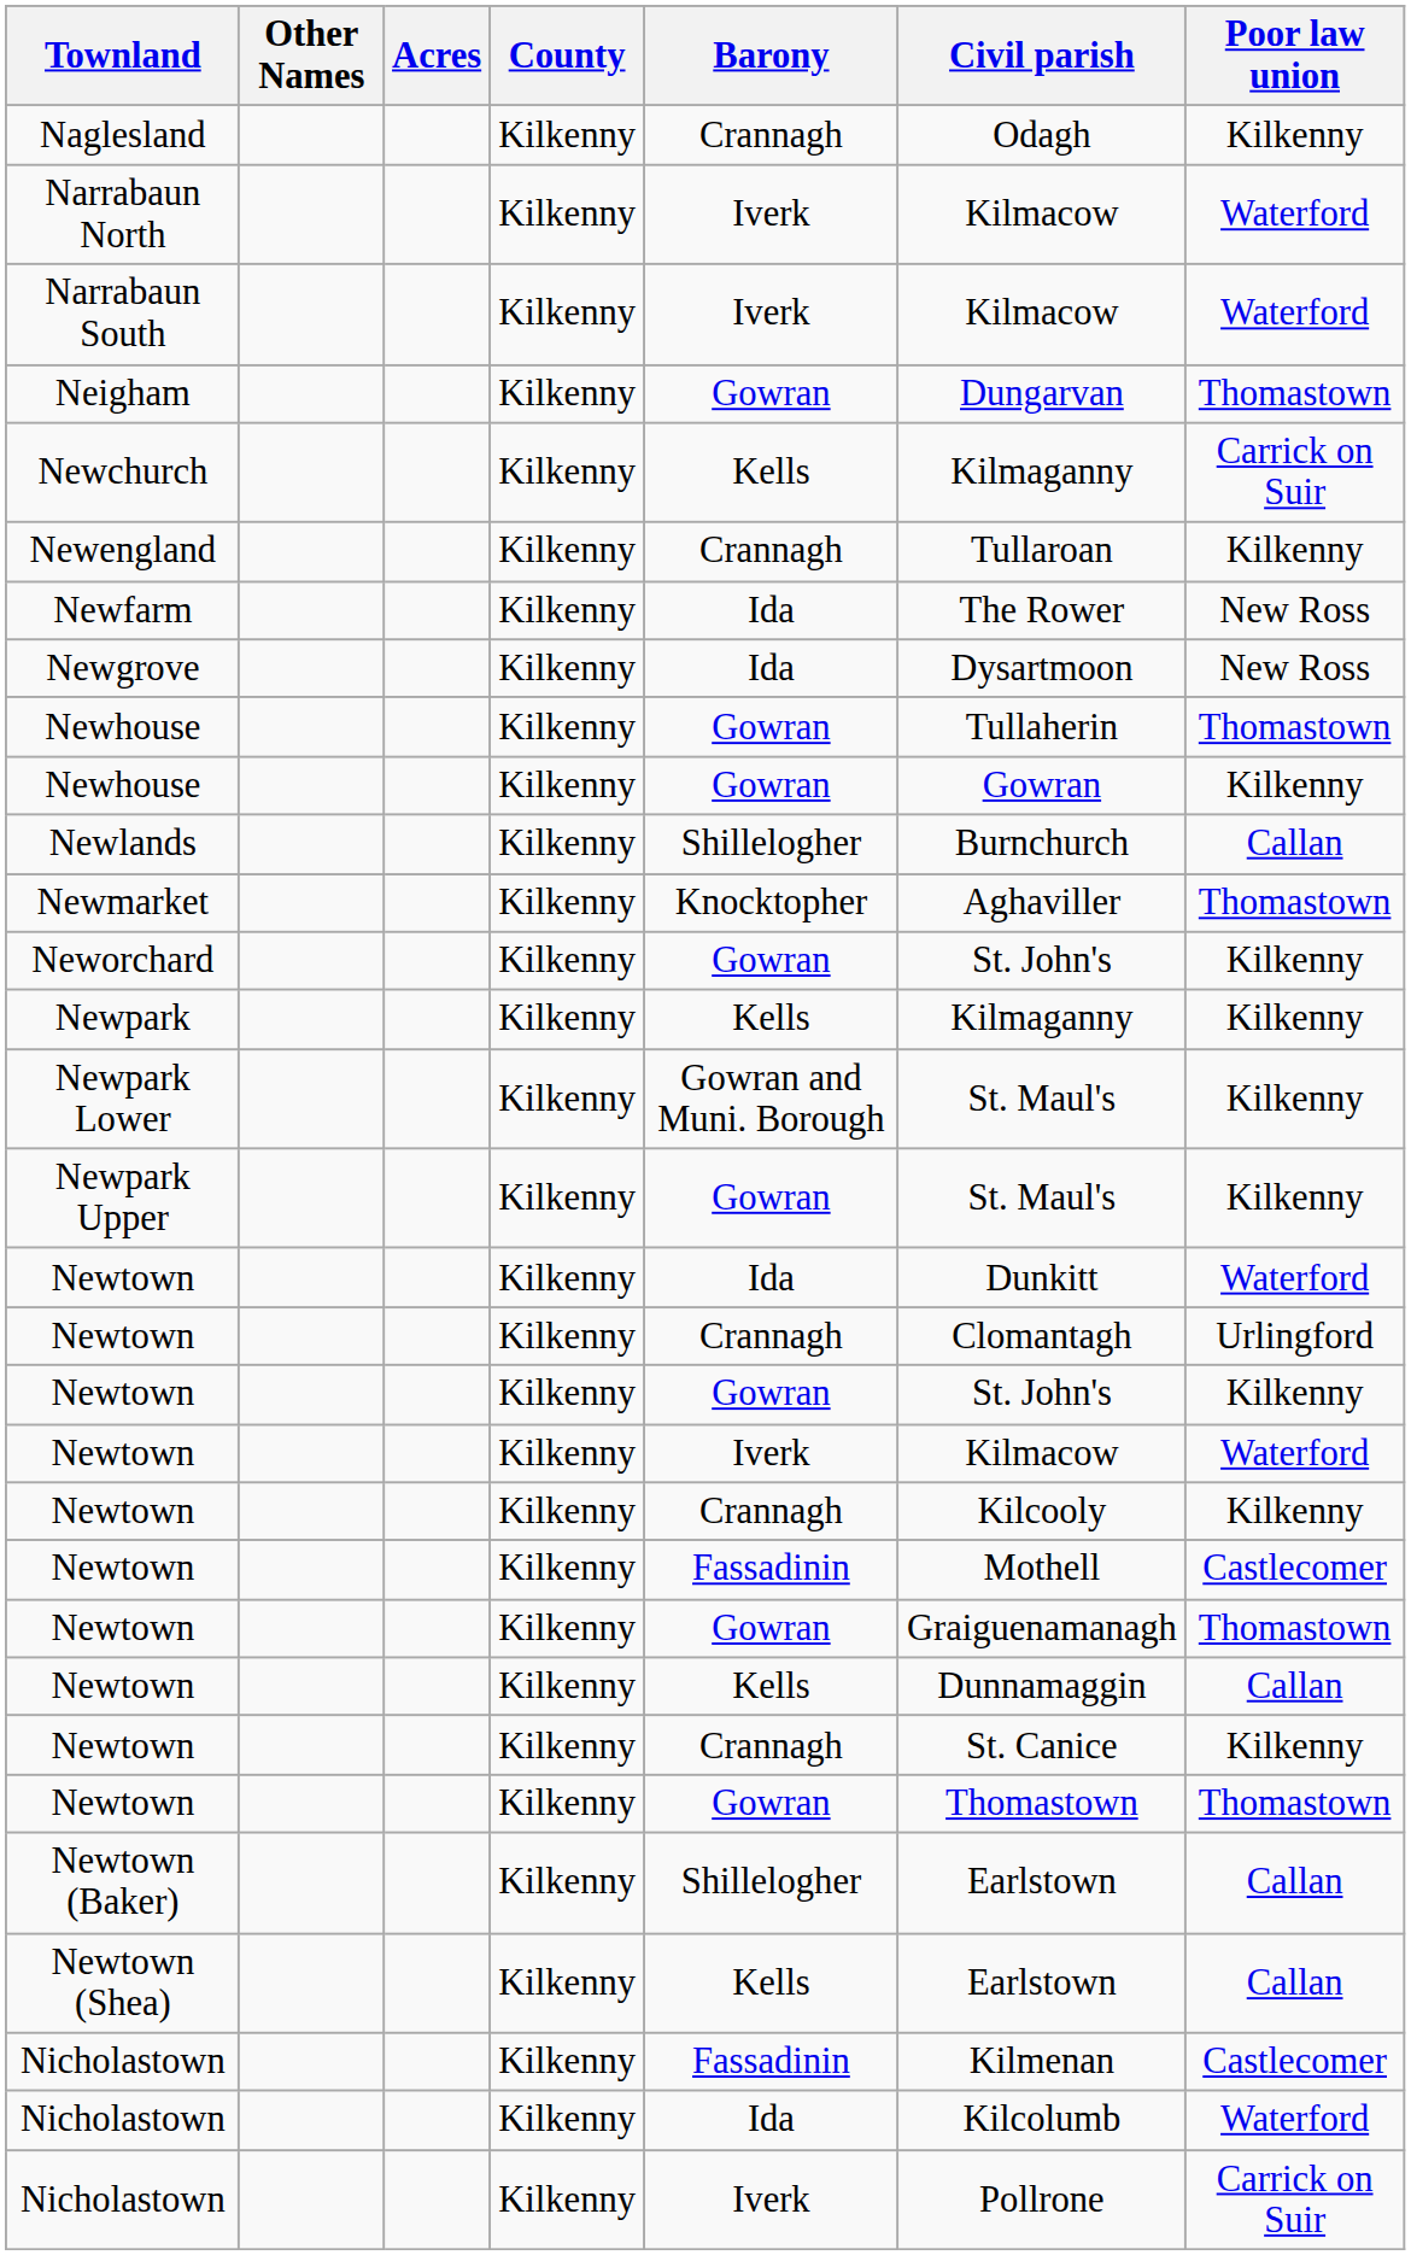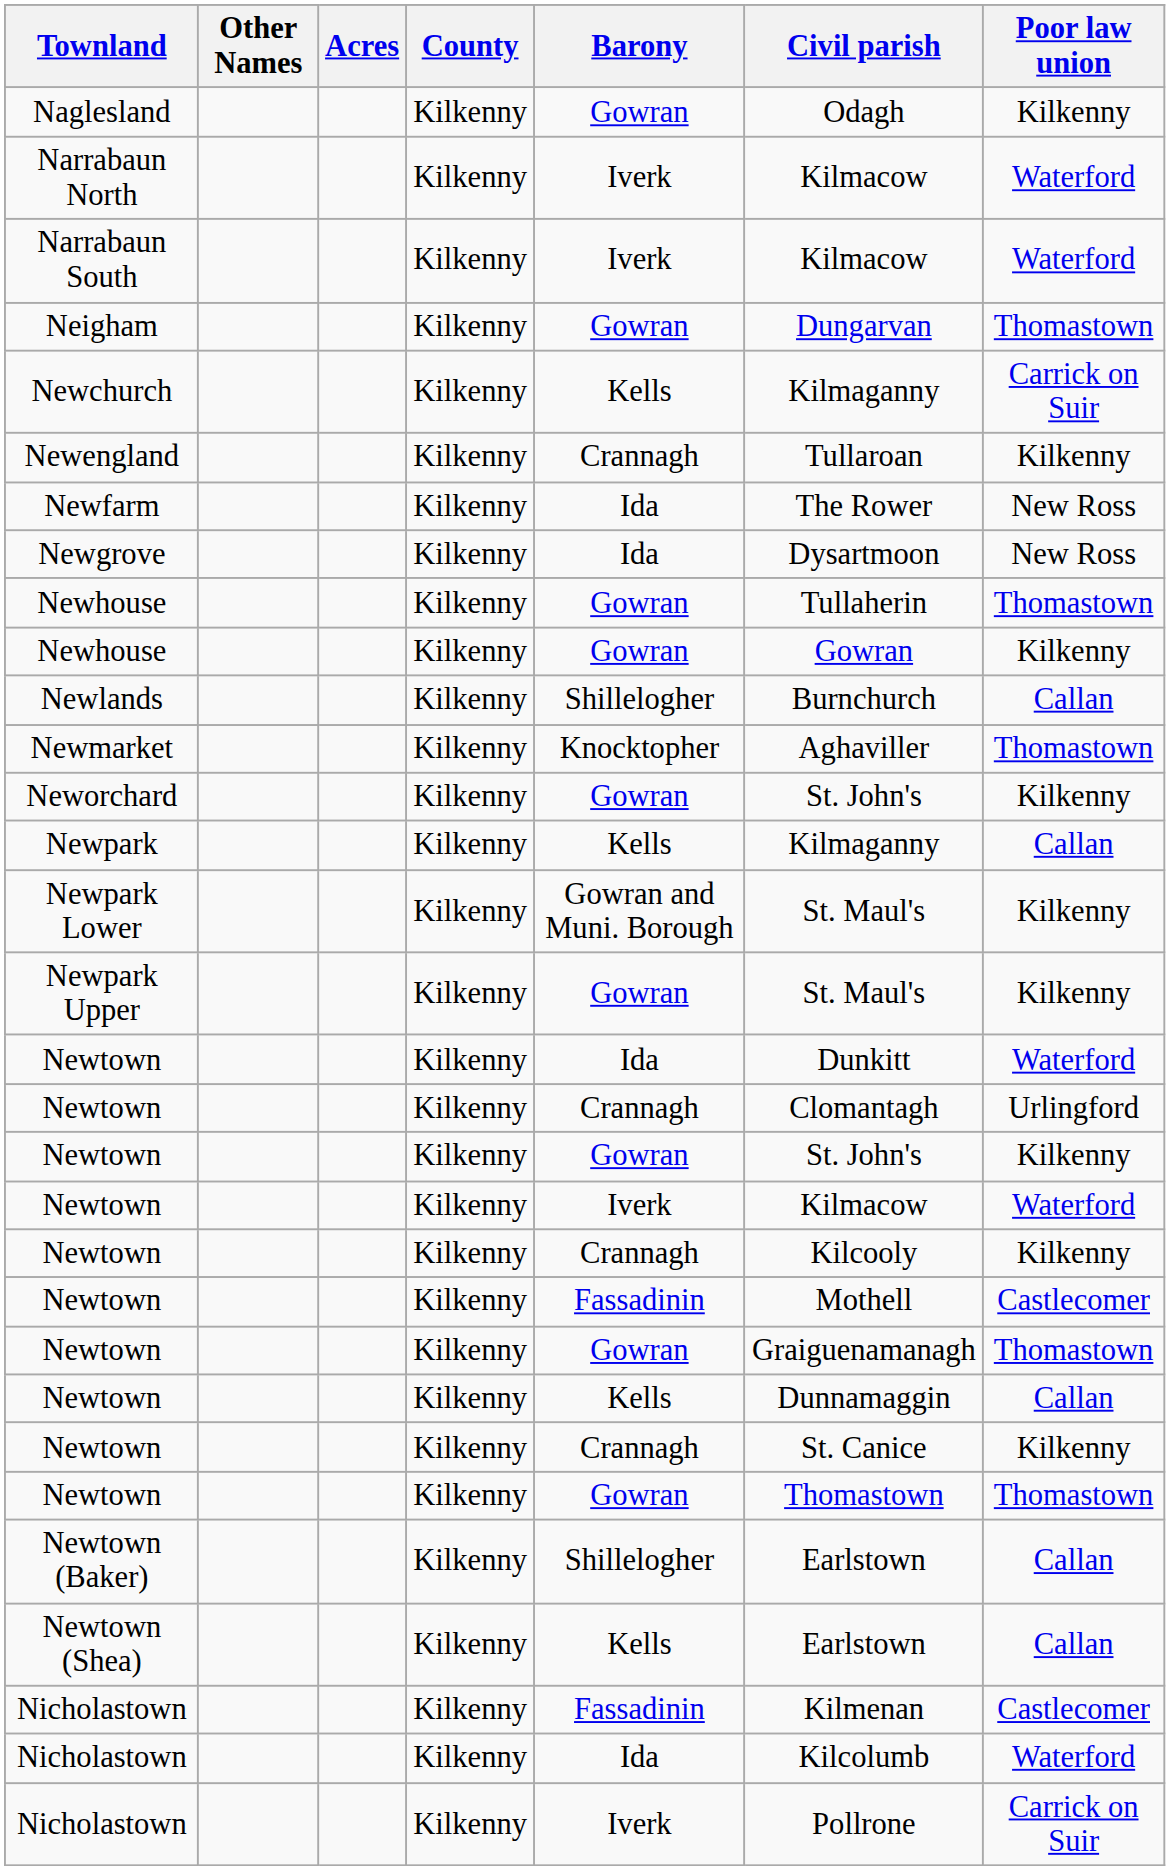Naglesland | Barony: Crannagh -> Gowran
Newpark | Poor law union: Kilkenny -> Callan
